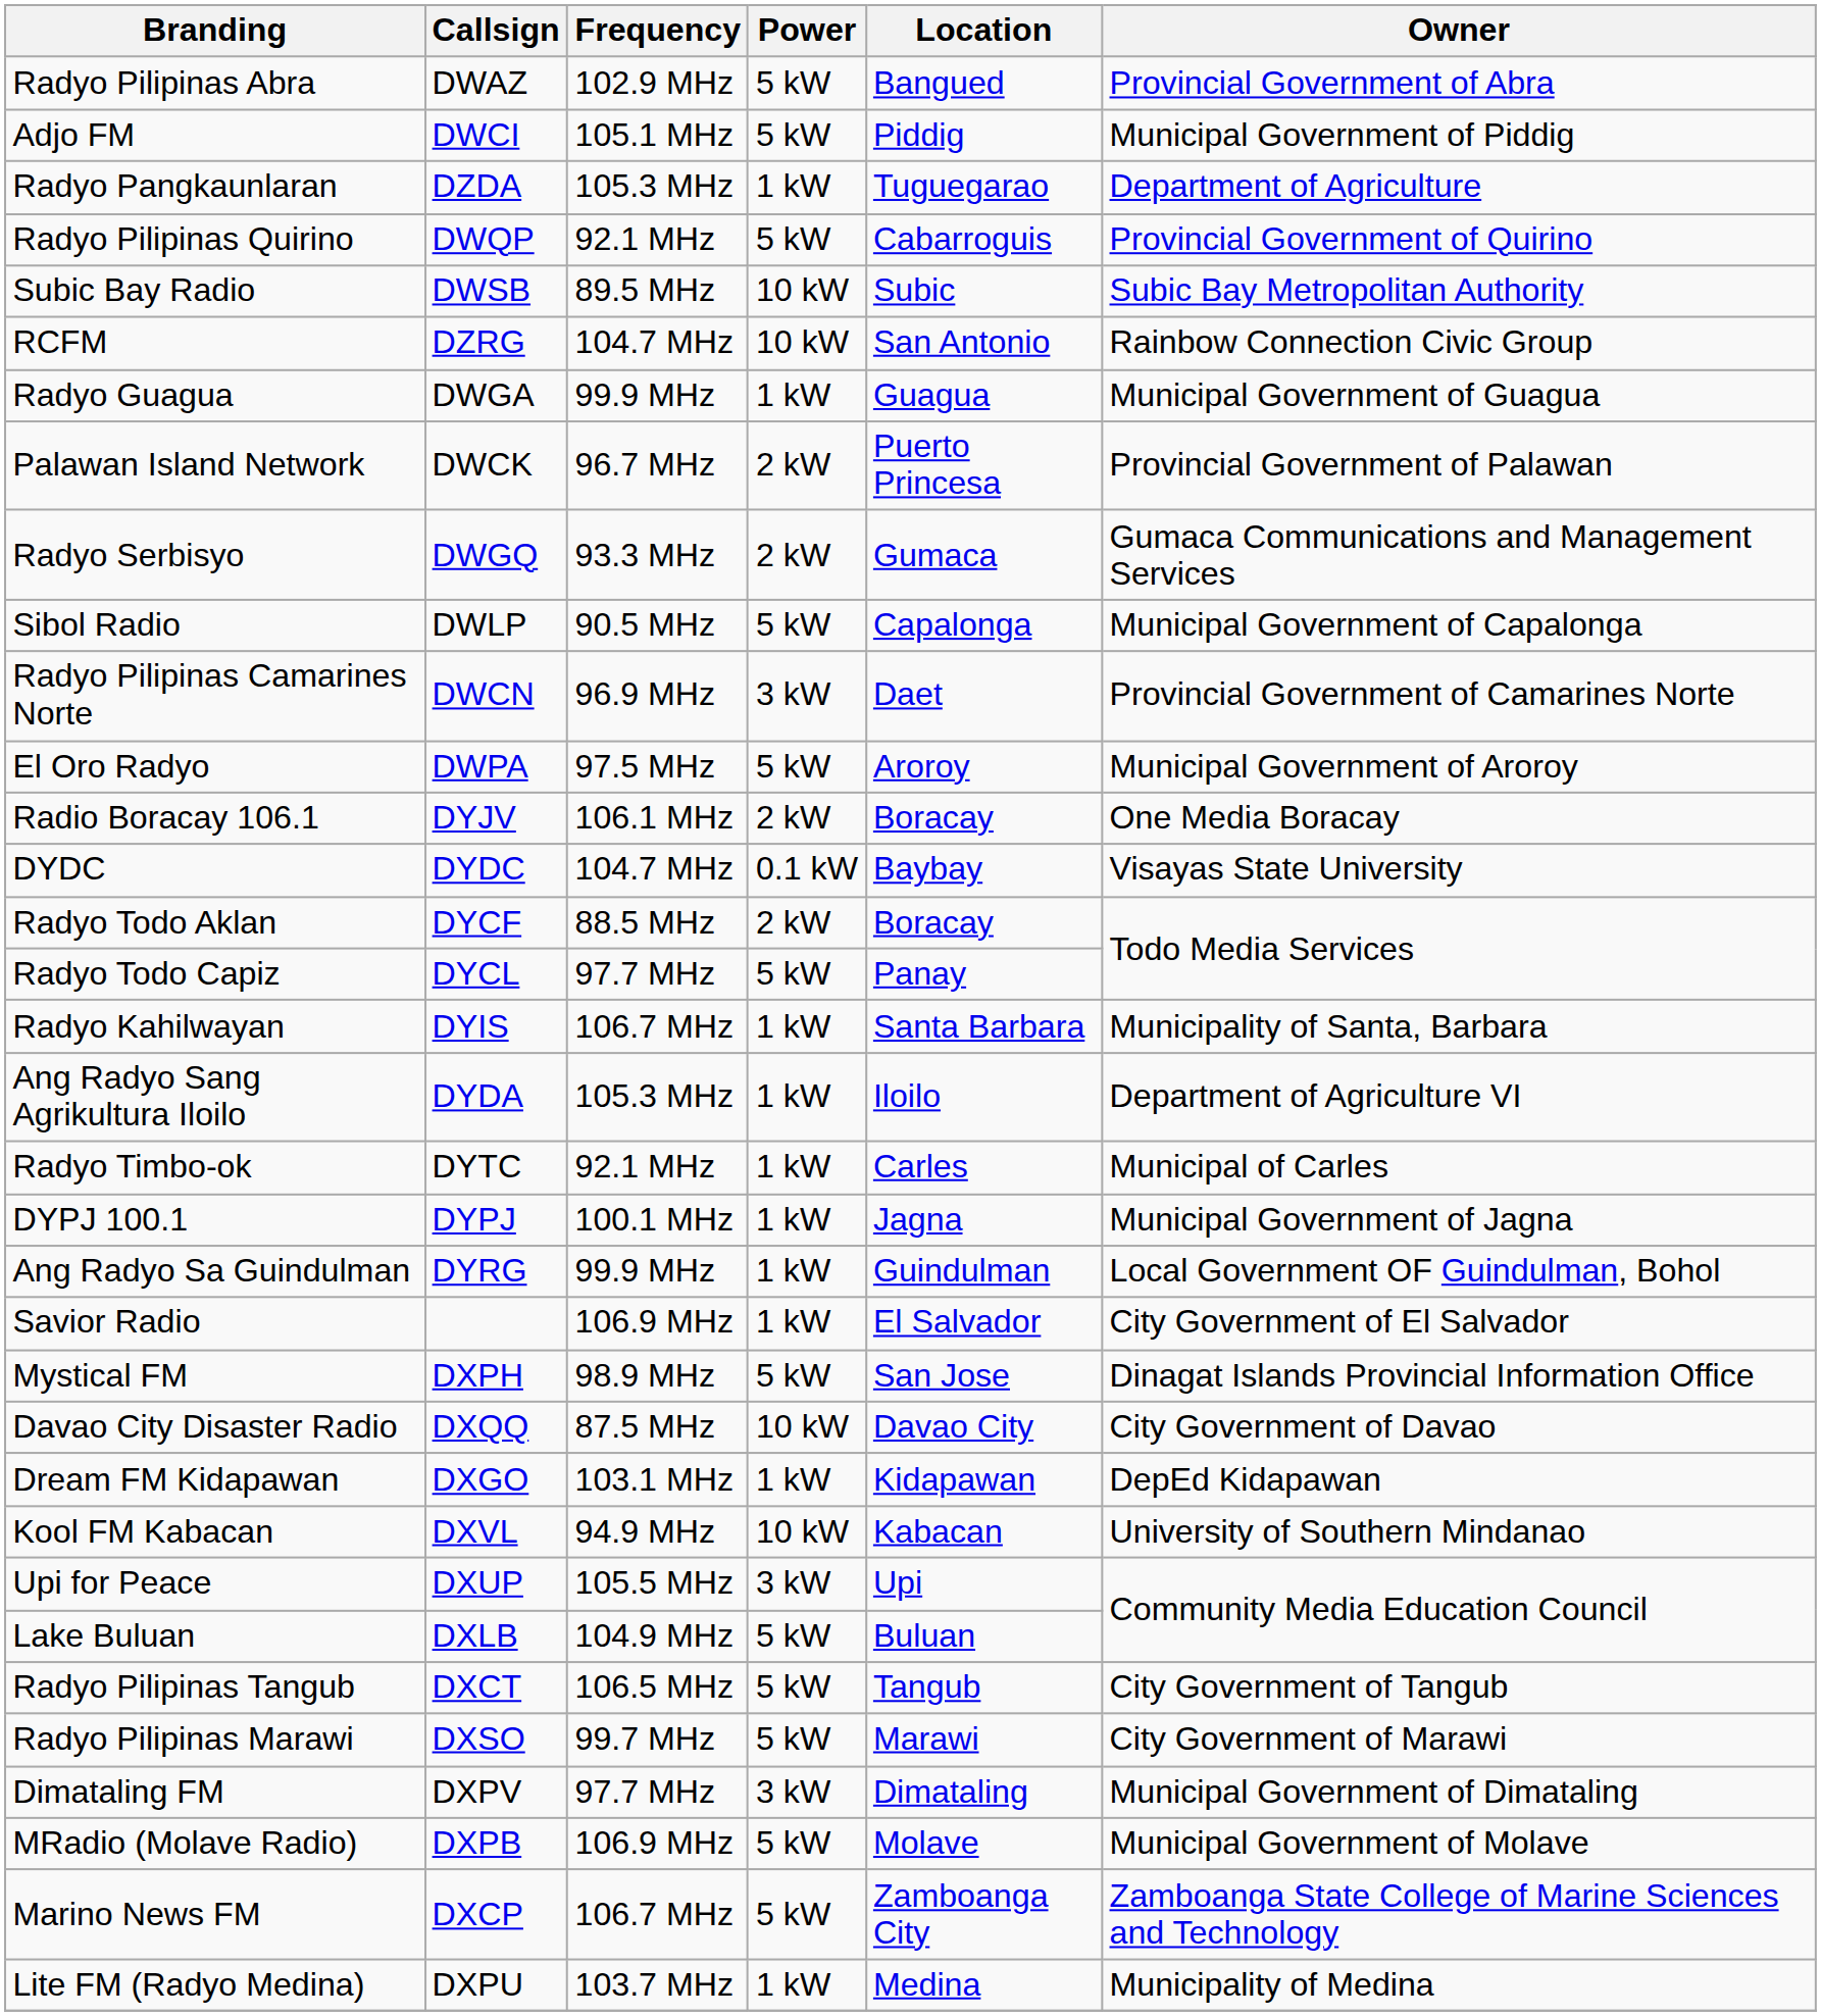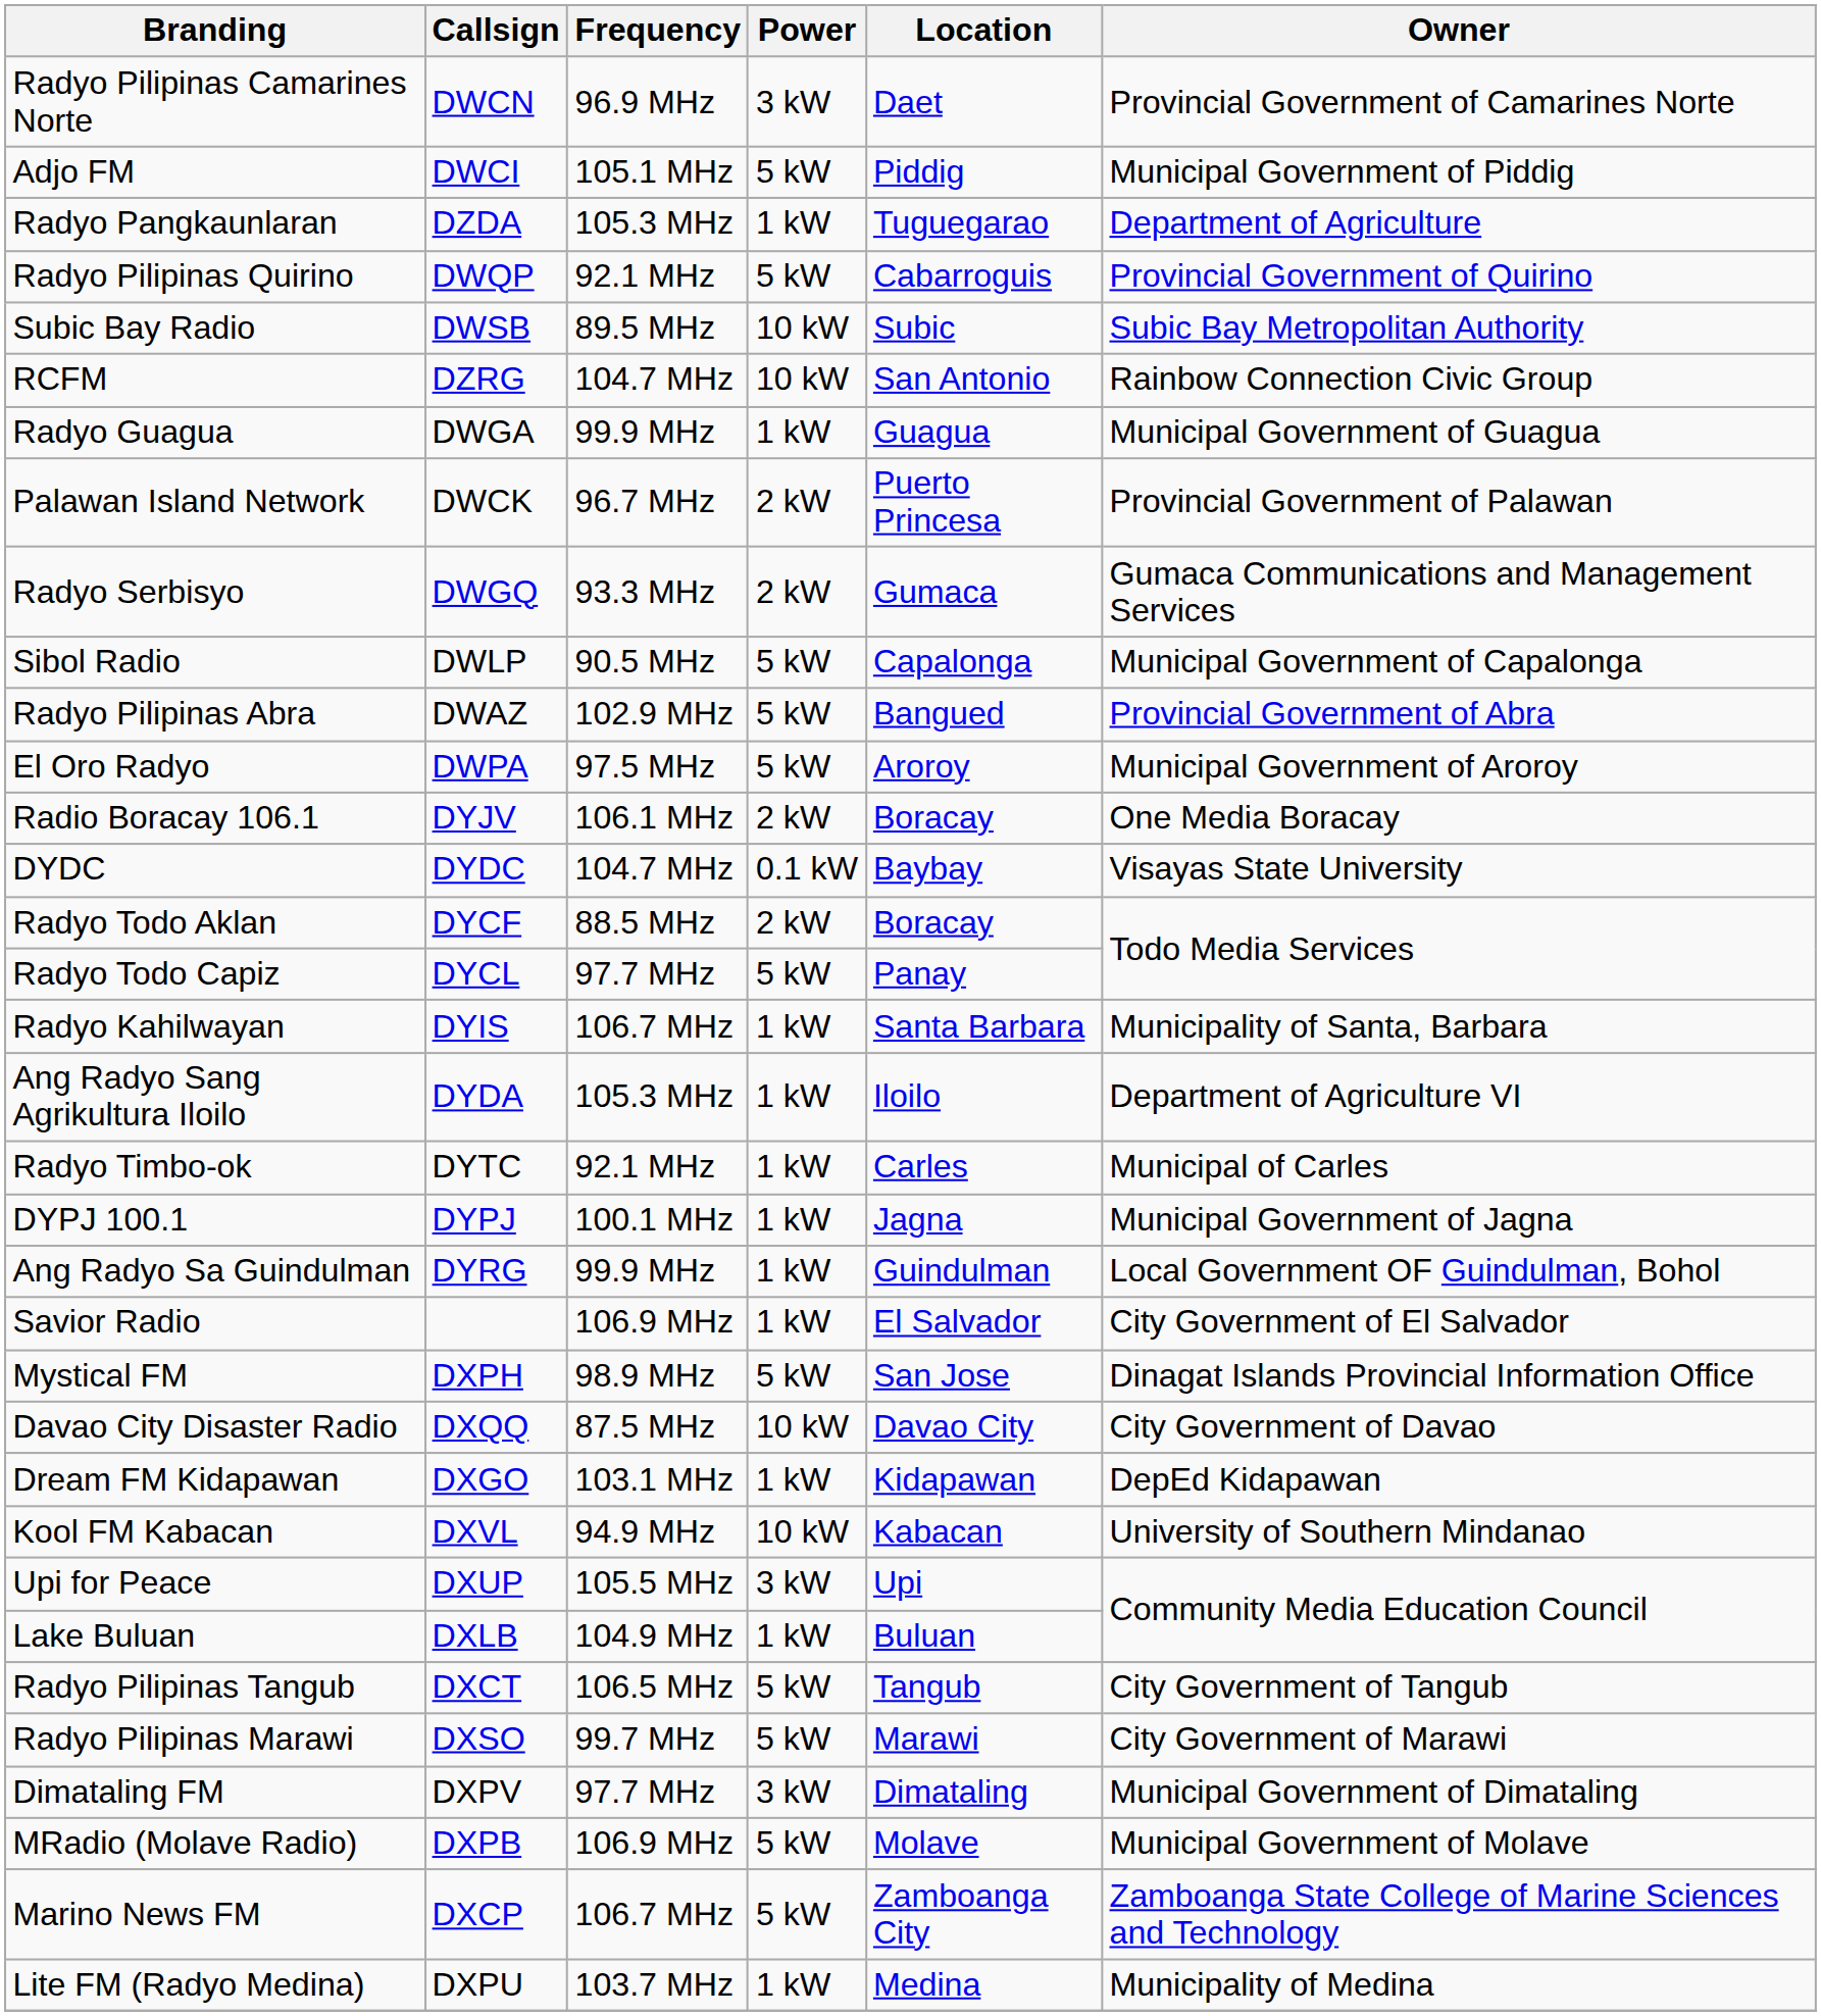rows swapped: Radyo Pilipinas Abra <-> Radyo Pilipinas Camarines Norte
Lake Buluan | Power: 5 kW -> 1 kW
